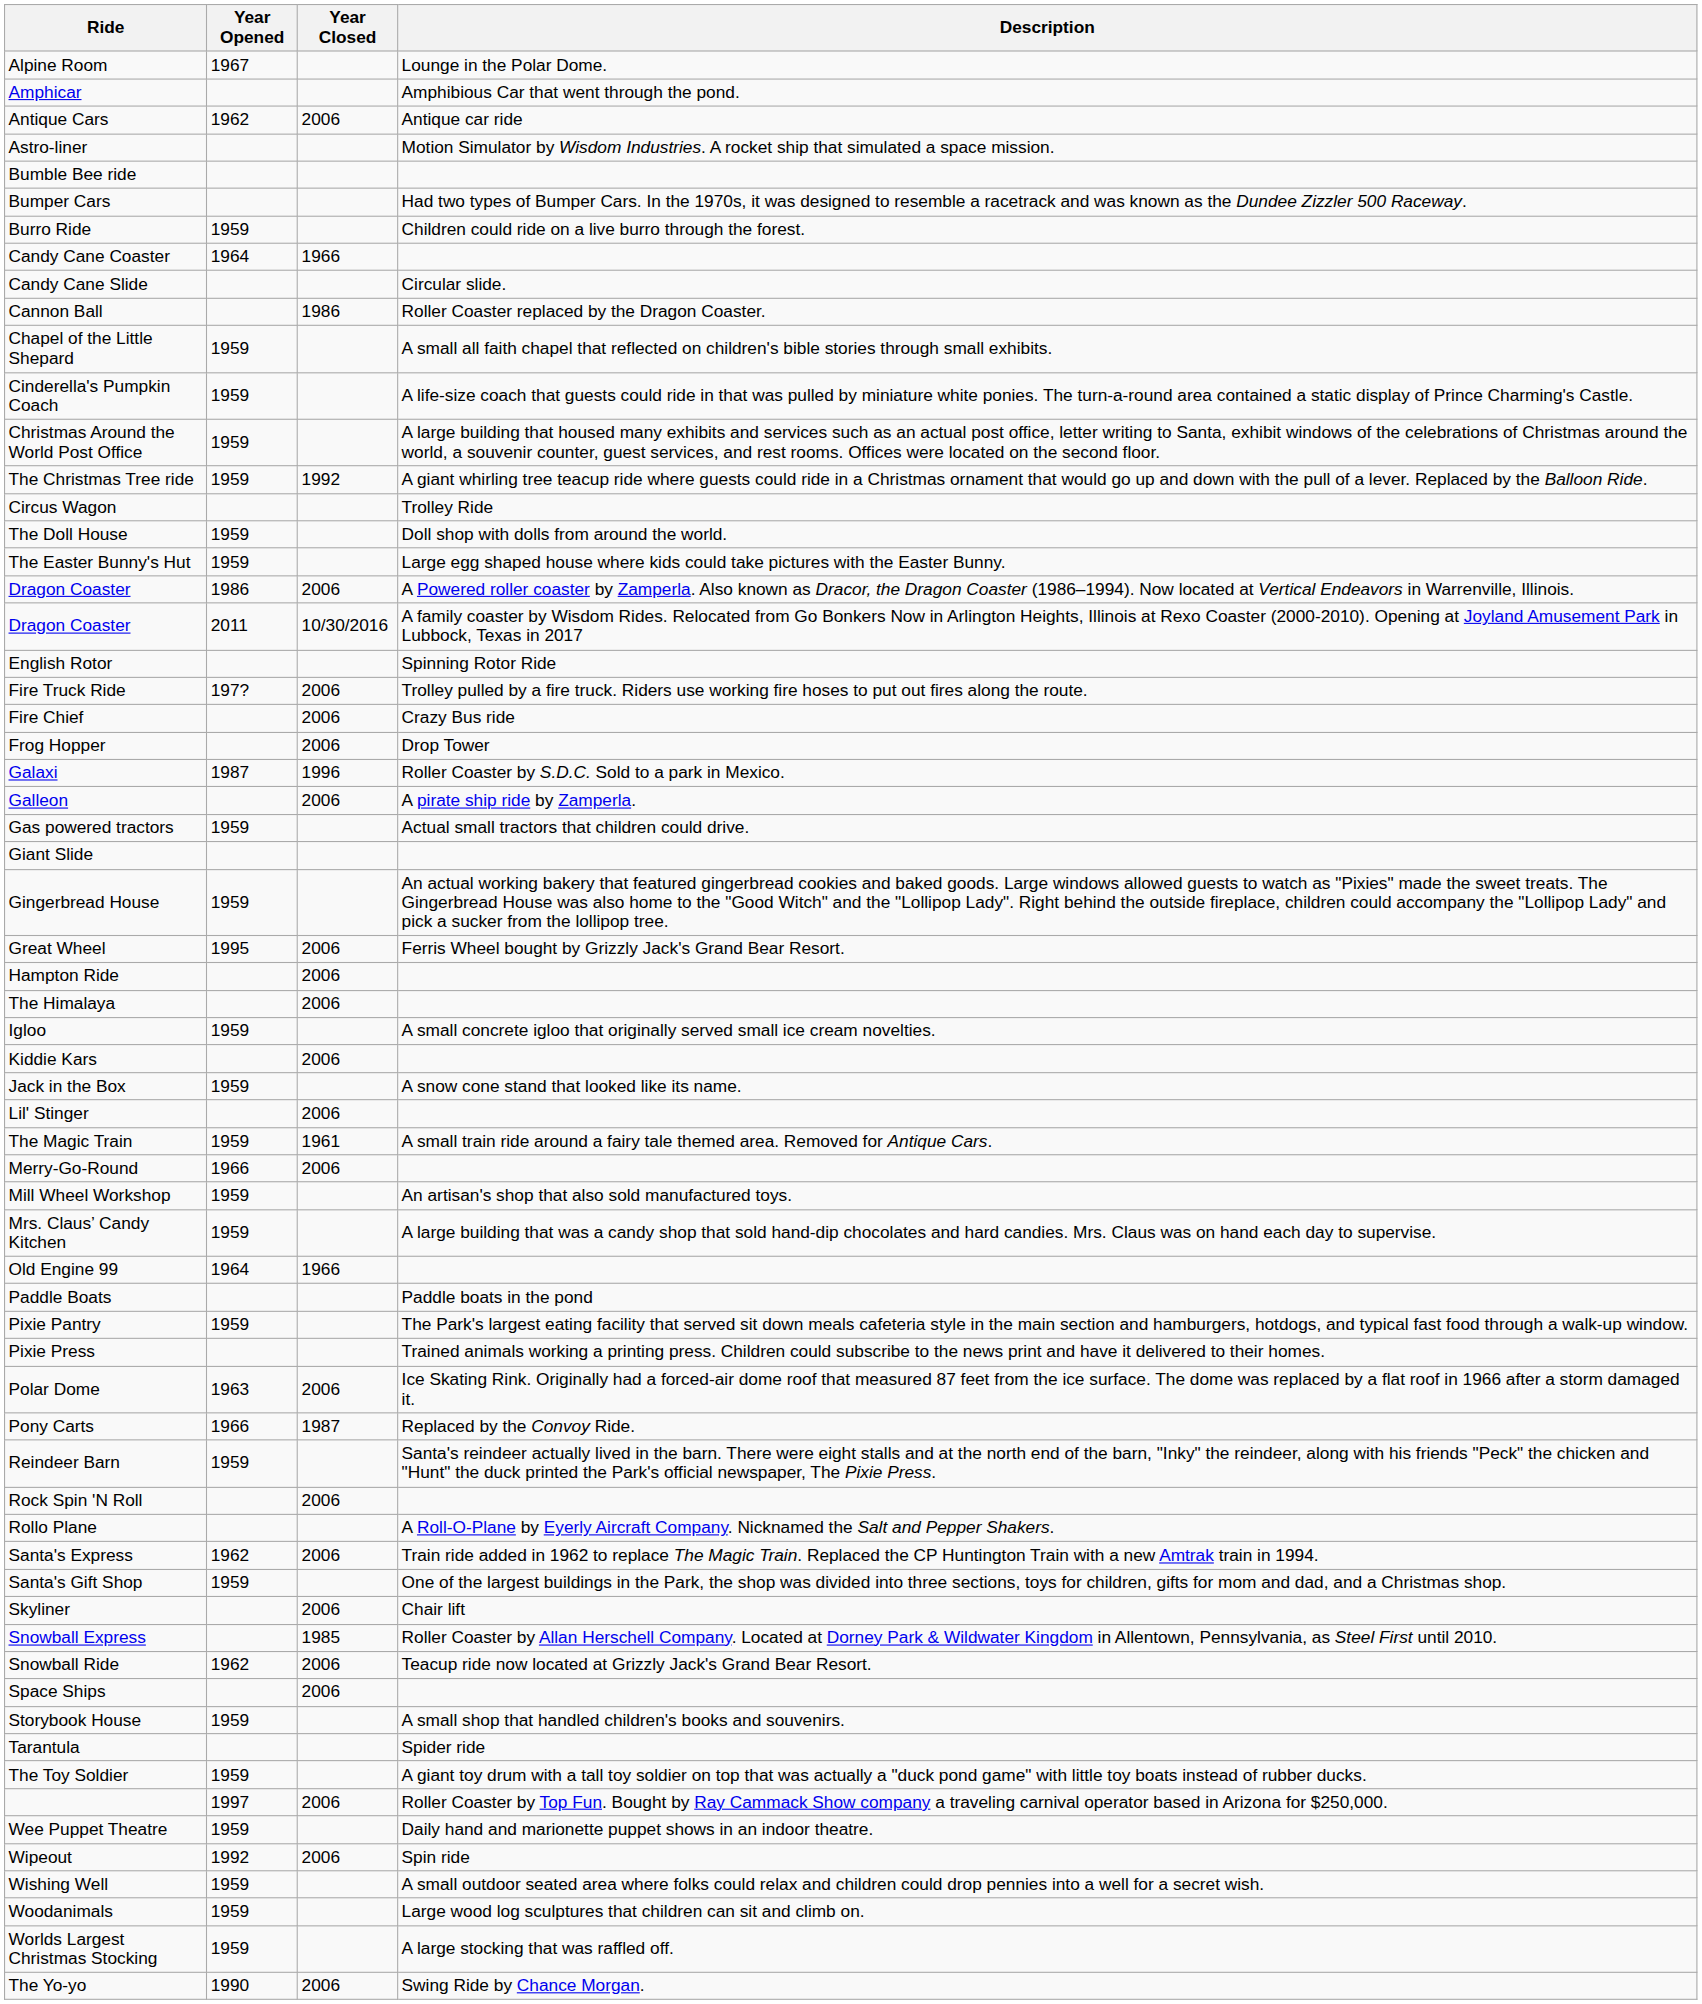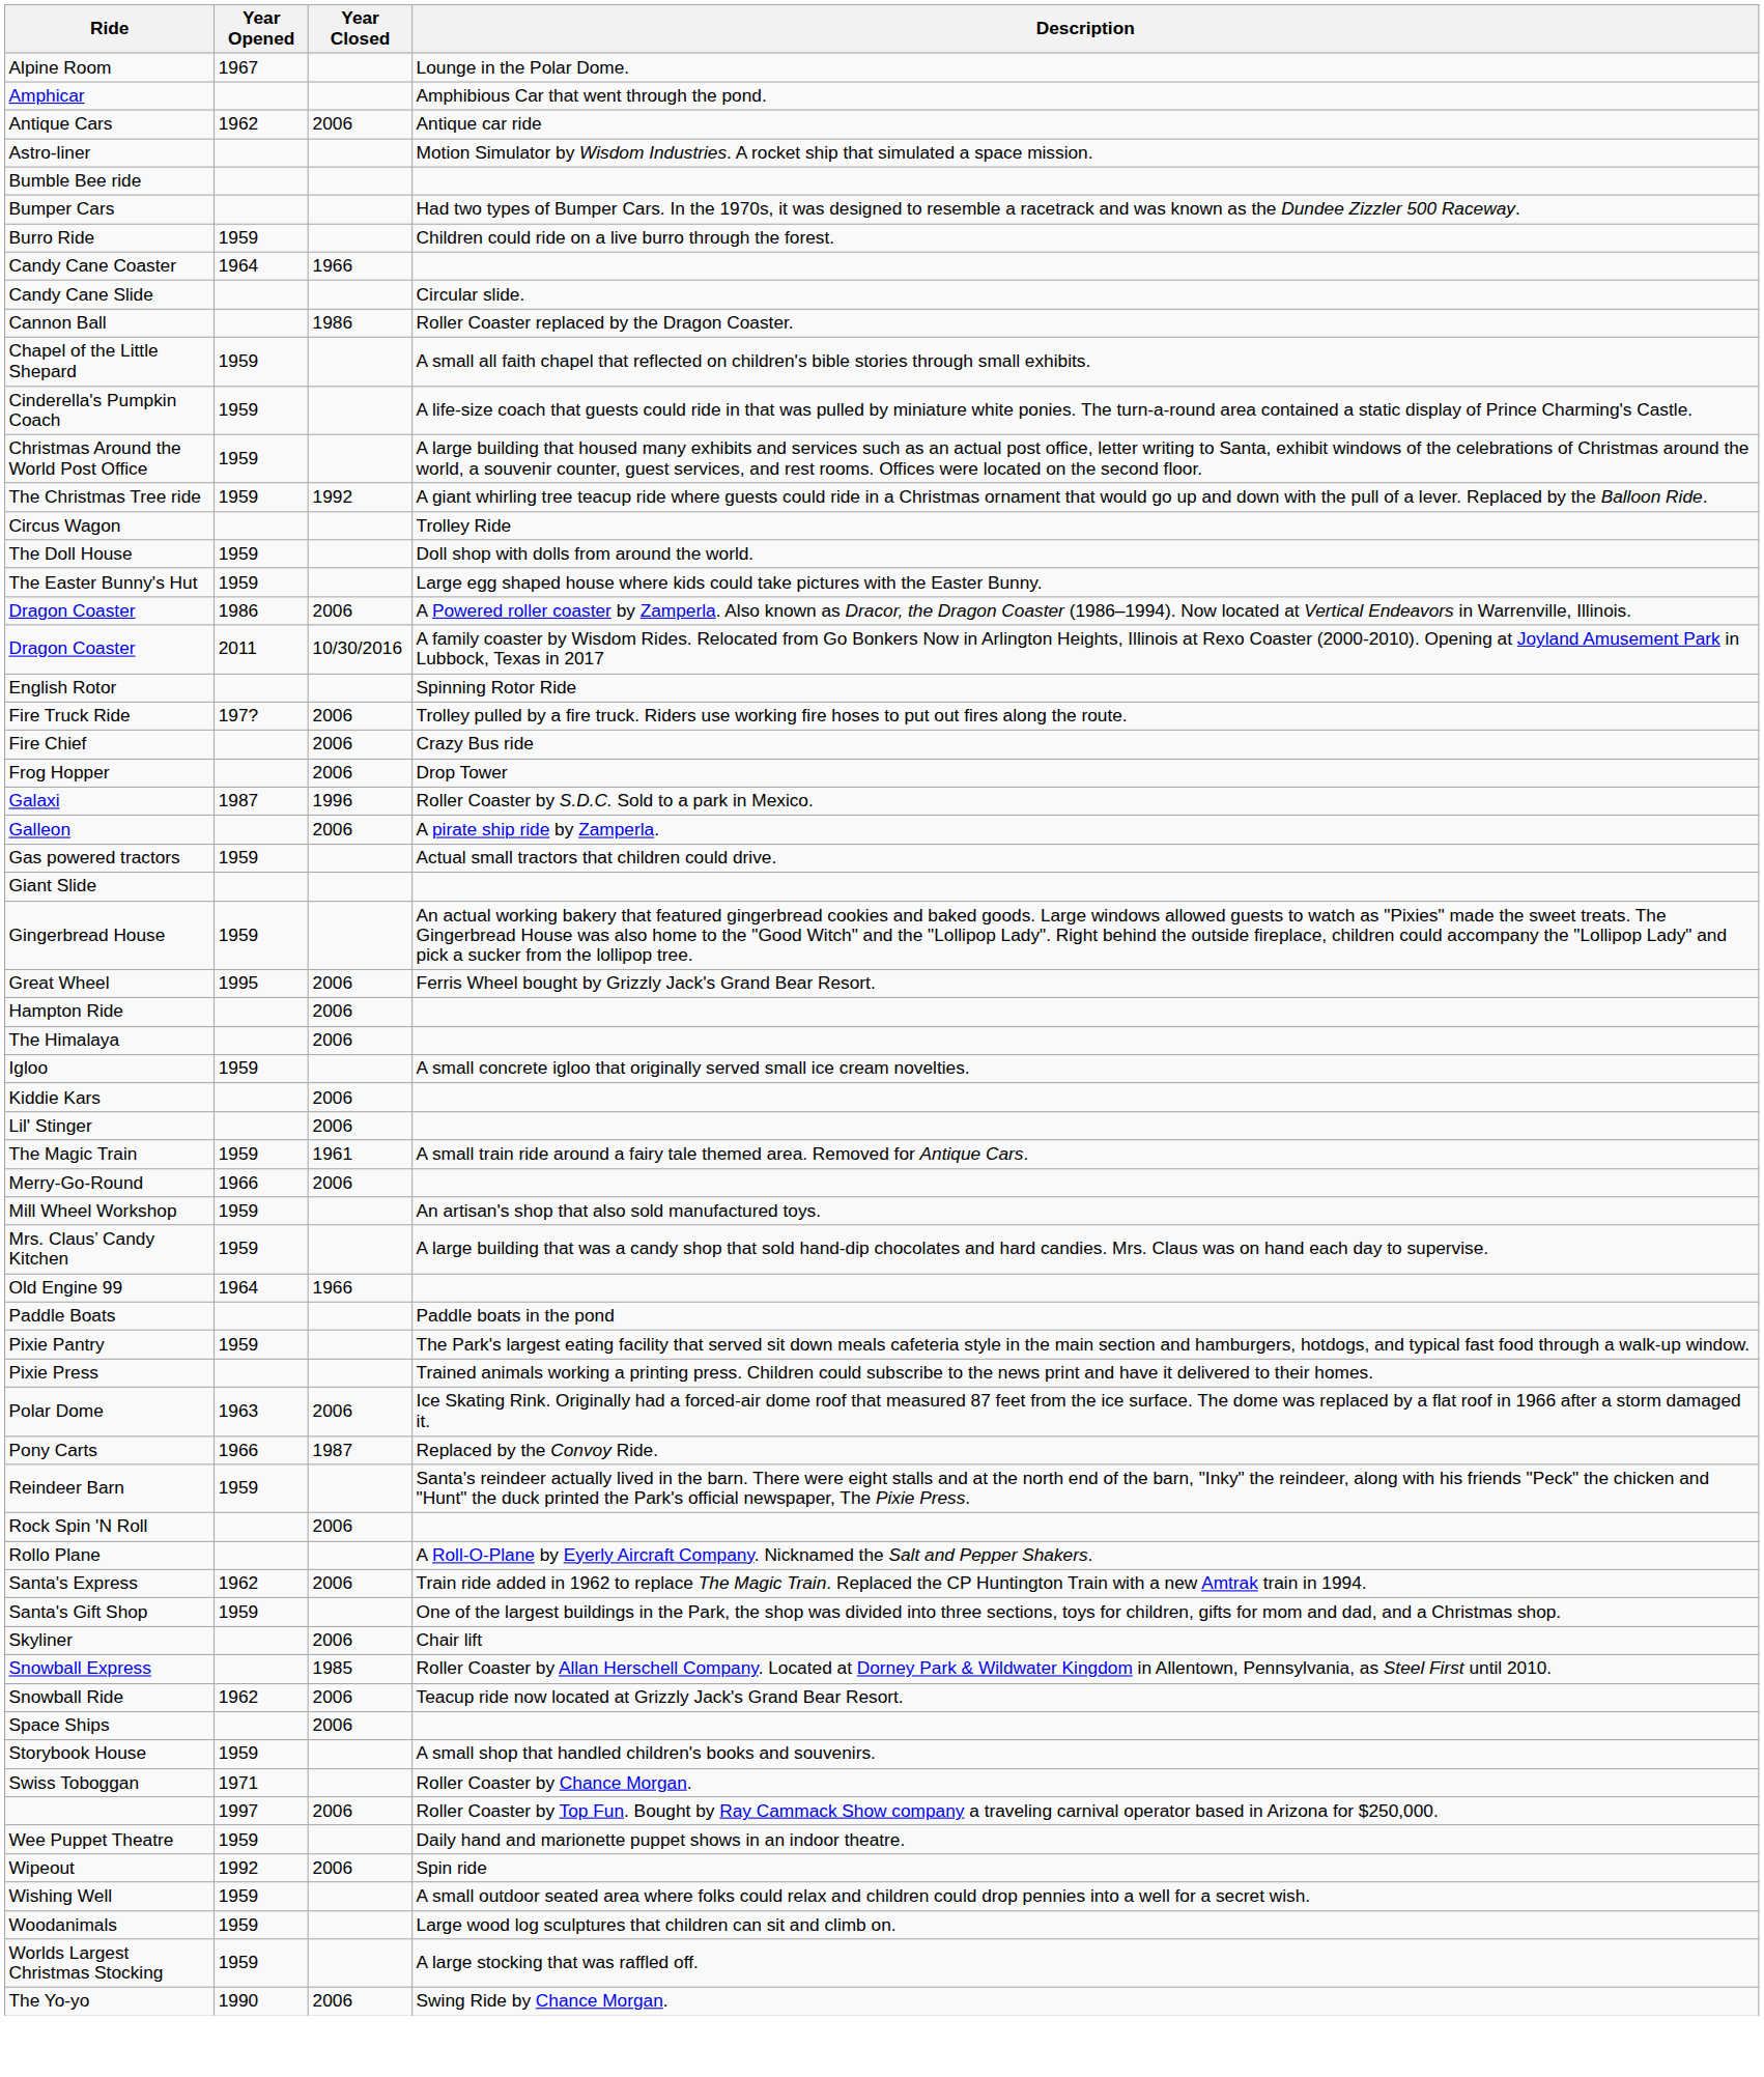- row: Jack in the Box | 1959 | A snow cone stand that looked like its name.
+ row: Swiss Toboggan | 1971 | Roller Coaster by Chance Morgan.
- row: Tarantula | Spider ride
- row: The Toy Soldier | 1959 | A giant toy drum with a tall toy soldier on top that was actually a "duck pond game" with little toy boats instead of rubber ducks.
